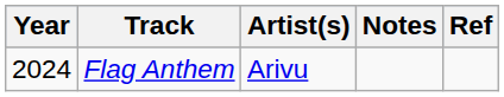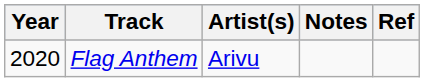Flag Anthem | Year: 2024 -> 2020
